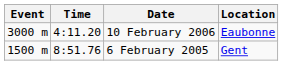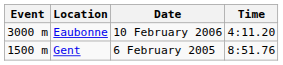columns swapped: Time <-> Location
